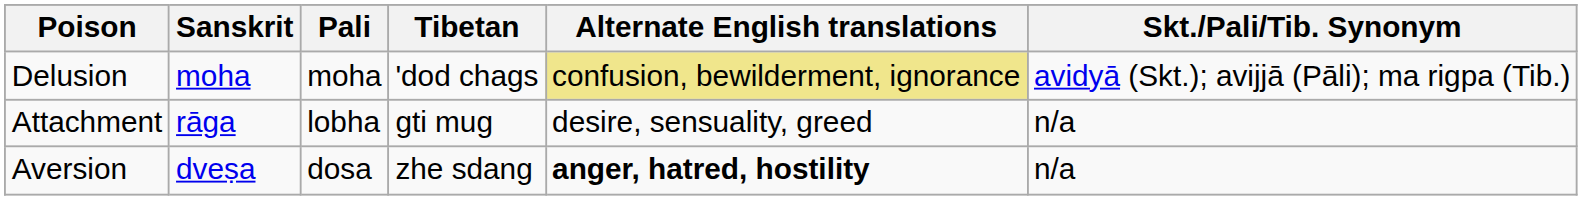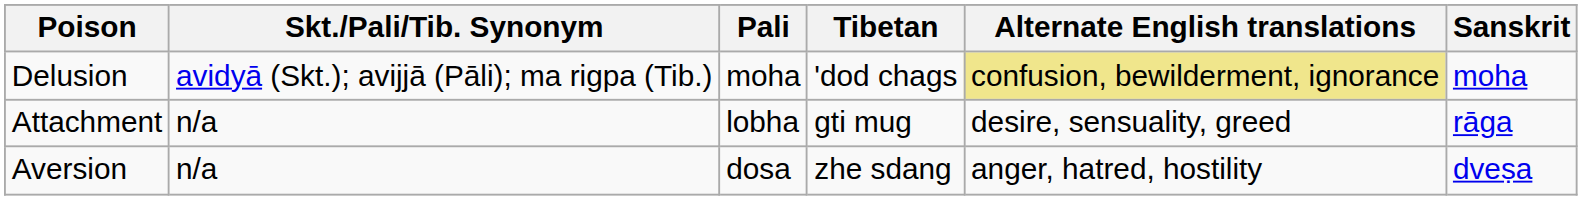columns swapped: Sanskrit <-> Skt./Pali/Tib. Synonym
Aversion | Alternate English translations: bold -> normal
